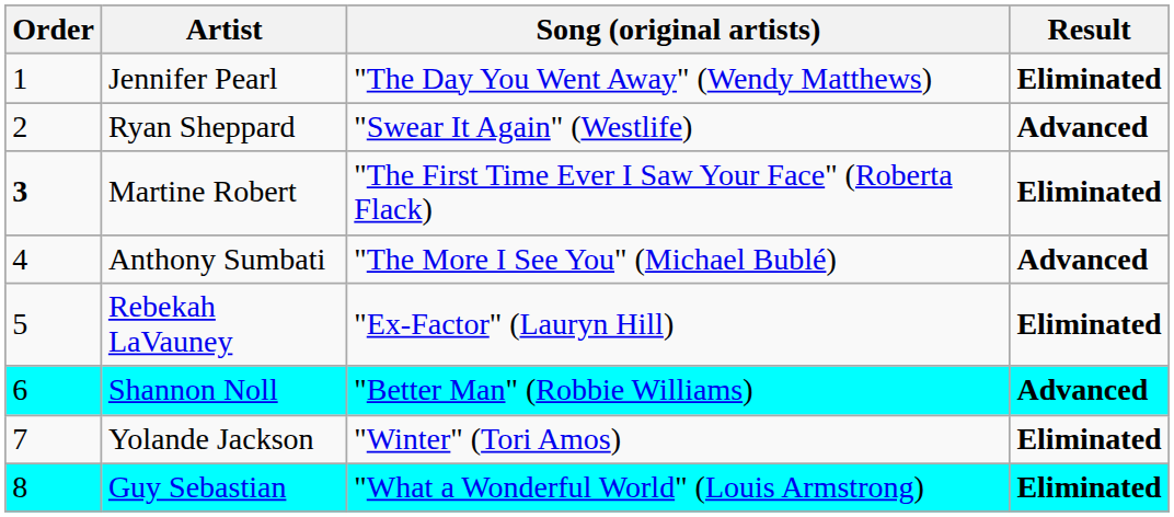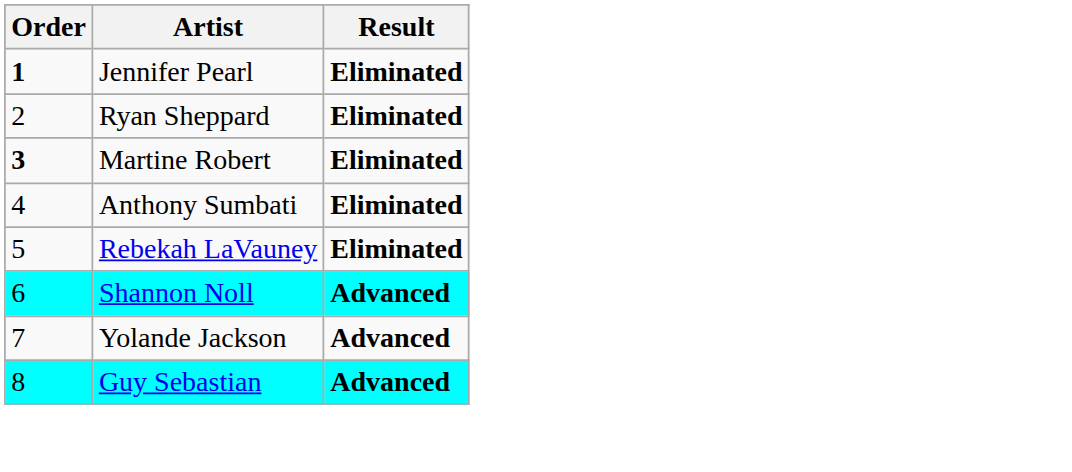- column: Song (original artists) | "The Day You Went Away" (Wendy Matthews) | "Swear It Again" (Westlife) | "The First Time Ever I Saw Your Face" (Roberta Flack) | "The More I See You" (Michael Bublé) | "Ex-Factor" (Lauryn Hill) | "Better Man" (Robbie Williams) | "Winter" (Tori Amos) | "What a Wonderful World" (Louis Armstrong)
Jennifer Pearl | Order: normal -> bold
Ryan Sheppard | Result: Advanced -> Eliminated
Anthony Sumbati | Result: Advanced -> Eliminated
Yolande Jackson | Result: Eliminated -> Advanced
Guy Sebastian | Result: Eliminated -> Advanced
